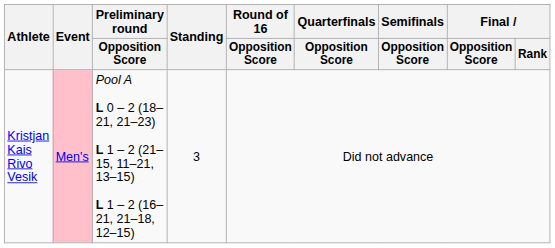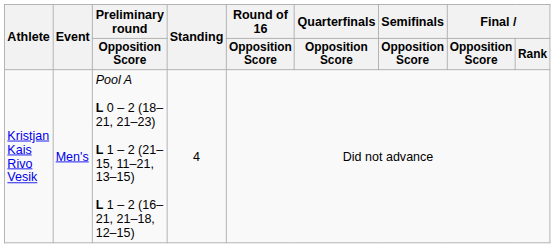Kristjan Kais Rivo Vesik | Event: pink background -> no background
Kristjan Kais Rivo Vesik | Standing: 3 -> 4
